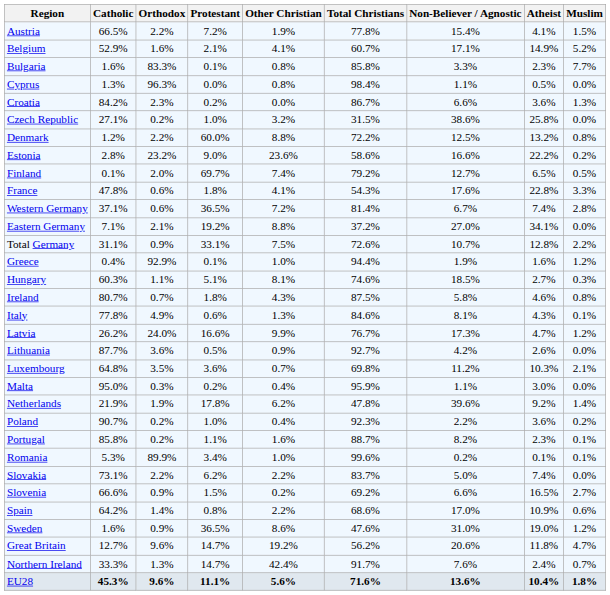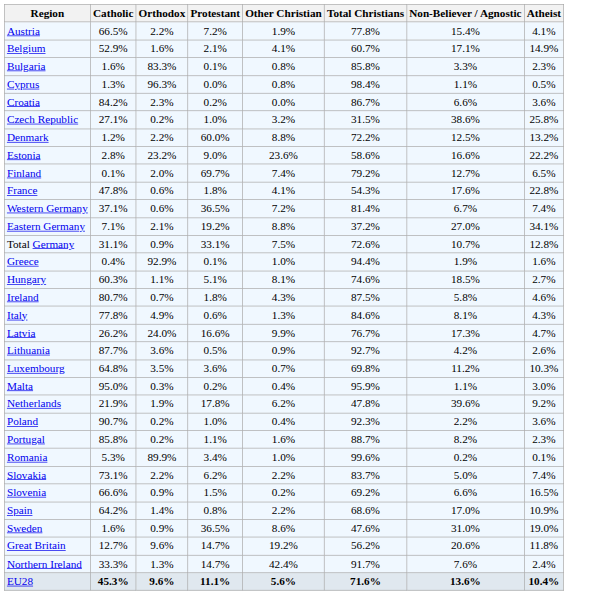- column: Muslim | 1.5% | 5.2% | 7.7% | 0.0% | 1.3% | 0.0% | 0.8% | 0.2% | 0.5% | 3.3% | 2.8% | 0.0% | 2.2% | 1.2% | 0.3% | 0.8% | 0.1% | 1.2% | 0.0% | 2.1% | 0.0% | 1.4% | 0.2% | 0.1% | 0.1% | 0.0% | 2.7% | 0.6% | 1.2% | 4.7% | 0.7% | 1.8%
